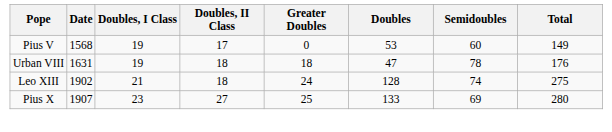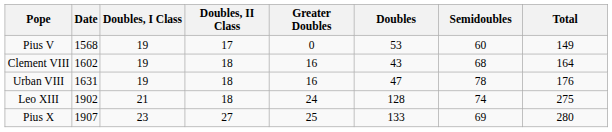+ row: Clement VIII | 1602 | 19 | 18 | 16 | 43 | 68 | 164
Urban VIII | Greater Doubles: 18 -> 16
